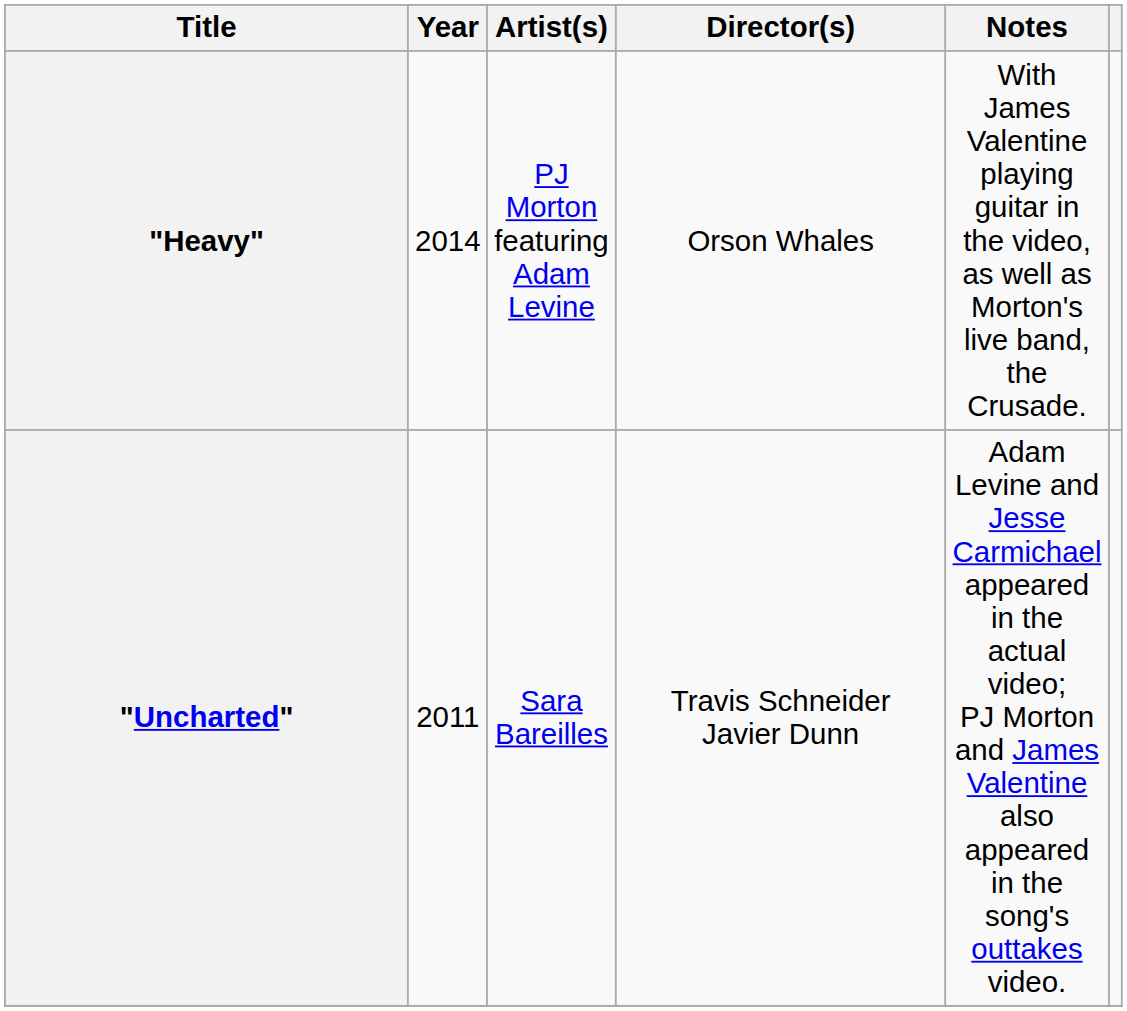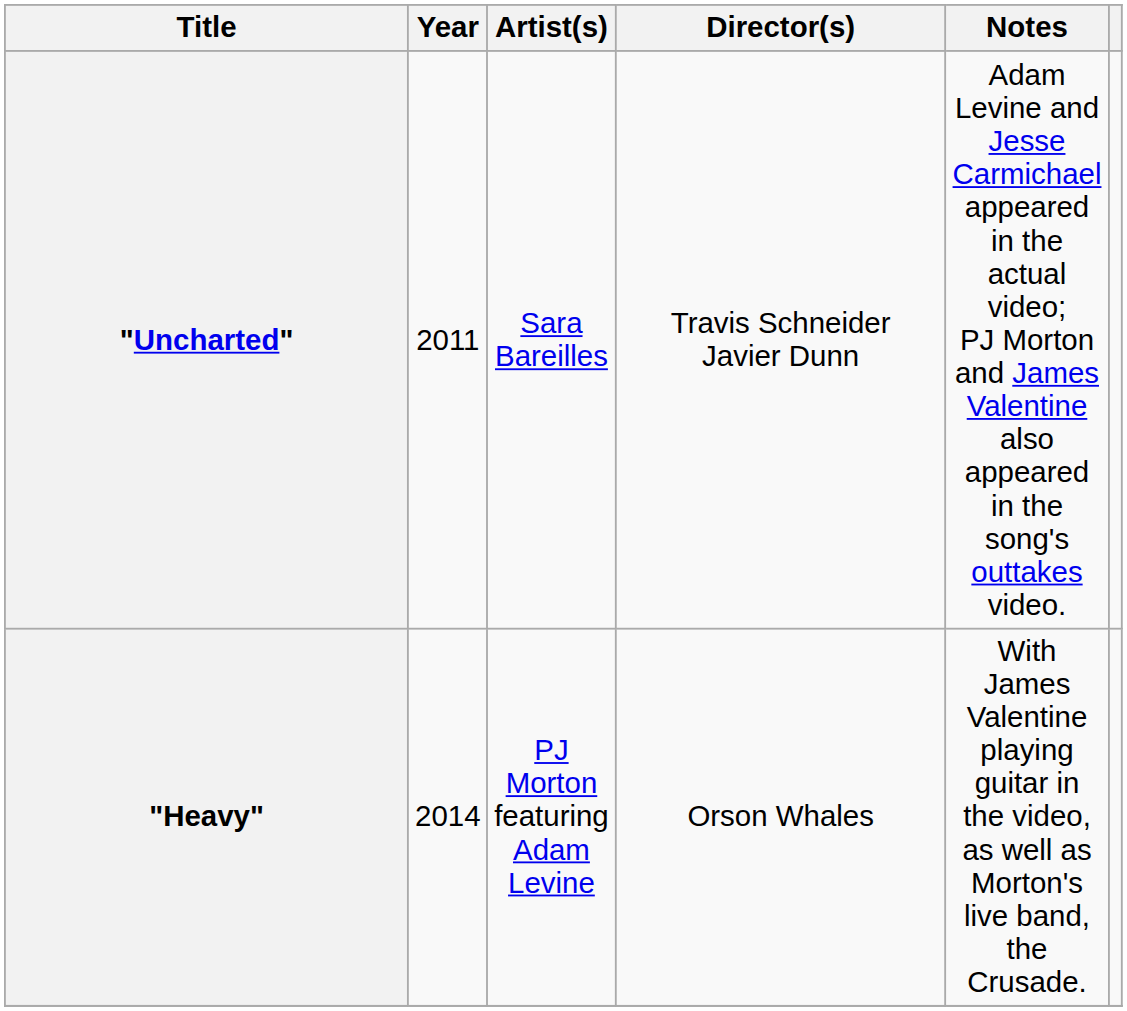rows swapped: "Uncharted" <-> "Heavy"
